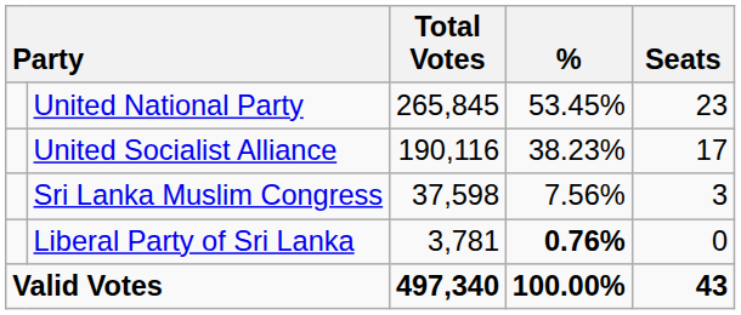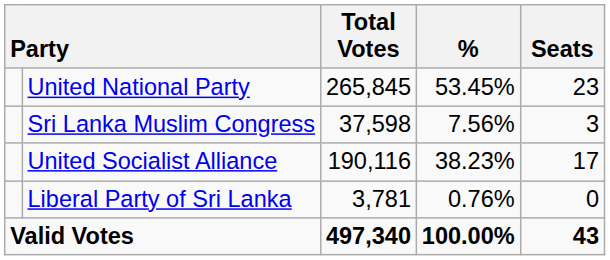rows swapped: United Socialist Alliance <-> Sri Lanka Muslim Congress
Liberal Party of Sri Lanka | %: bold -> normal
